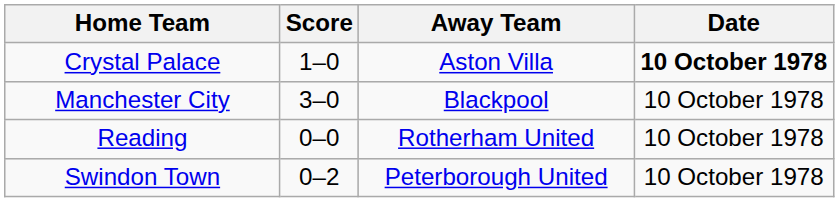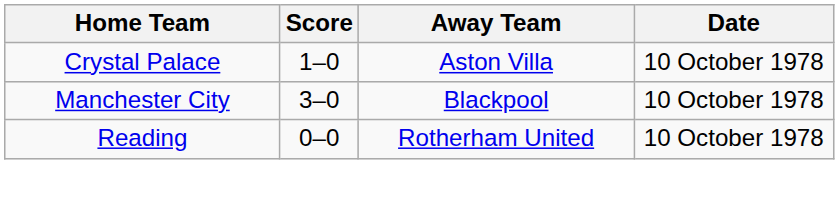Crystal Palace | Date: bold -> normal
- row: Swindon Town | 0–2 | Peterborough United | 10 October 1978
